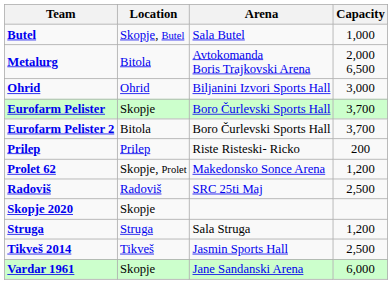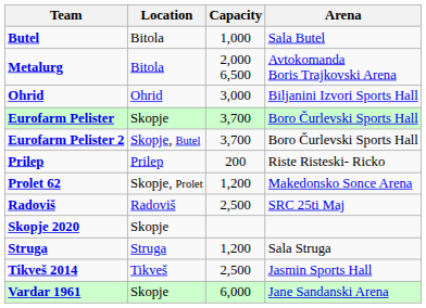columns swapped: Arena <-> Capacity
Butel | Location: Skopje, Butel -> Bitola
Eurofarm Pelister 2 | Location: Bitola -> Skopje, Butel
